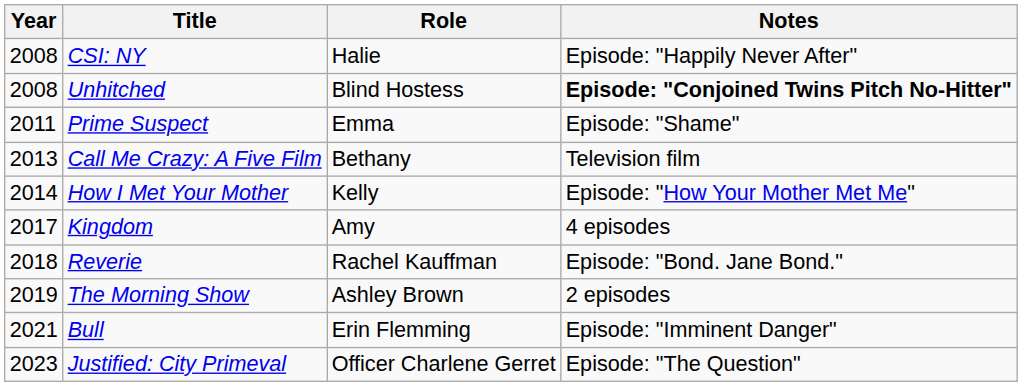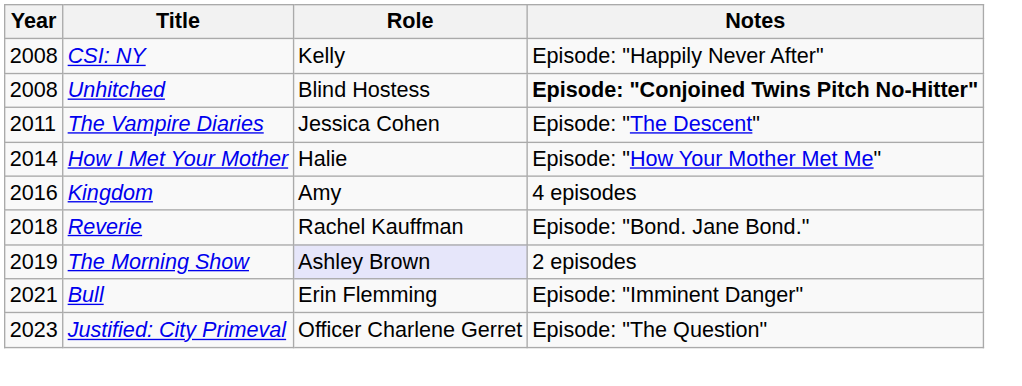CSI: NY | Role: Halie -> Kelly
+ row: 2011 | The Vampire Diaries | Jessica Cohen | Episode: "The Descent"
- row: 2011 | Prime Suspect | Emma | Episode: "Shame"
- row: 2013 | Call Me Crazy: A Five Film | Bethany | Television film
How I Met Your Mother | Role: Kelly -> Halie
Kingdom | Year: 2017 -> 2016
The Morning Show | Role: no background -> lavender background
